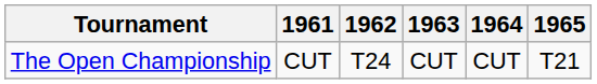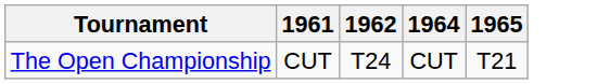- column: 1963 | CUT
